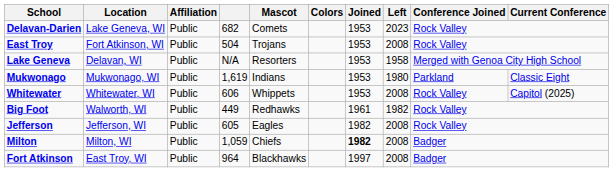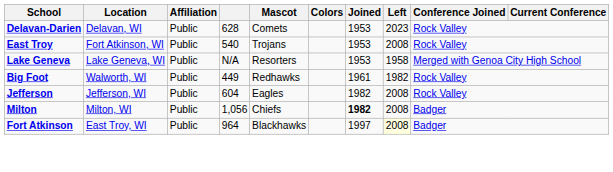Delavan-Darien | Location: Lake Geneva, WI -> Delavan, WI
Delavan-Darien | column 4: 682 -> 628
East Troy | column 4: 504 -> 540
Lake Geneva | Location: Delavan, WI -> Lake Geneva, WI
- row: Mukwonago | Mukwonago, WI | Public | 1,619 | Indians | 1953 | 1980 | Parkland | Classic Eight
- row: Whitewater | Whitewater, WI | Public | 606 | Whippets | 1953 | 2008 | Rock Valley | Capitol (2025)
Jefferson | column 4: 605 -> 604
Milton | column 4: 1,059 -> 1,056
Fort Atkinson | Left: no background -> lightyellow background
